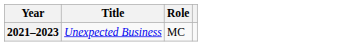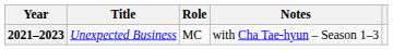+ column: Notes | with Cha Tae-hyun – Season 1–3
